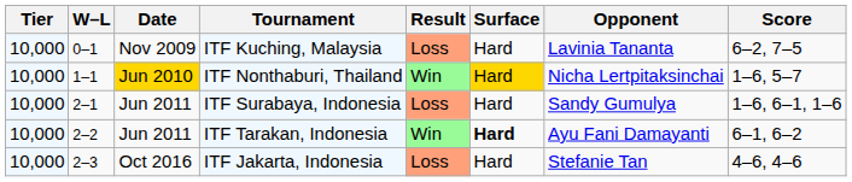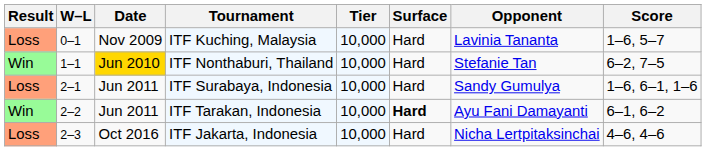columns swapped: Result <-> Tier
ITF Kuching, Malaysia | Score: 6–2, 7–5 -> 1–6, 5–7
ITF Nonthaburi, Thailand | Surface: gold background -> no background
ITF Nonthaburi, Thailand | Opponent: Nicha Lertpitaksinchai -> Stefanie Tan
ITF Nonthaburi, Thailand | Score: 1–6, 5–7 -> 6–2, 7–5
ITF Jakarta, Indonesia | Opponent: Stefanie Tan -> Nicha Lertpitaksinchai
